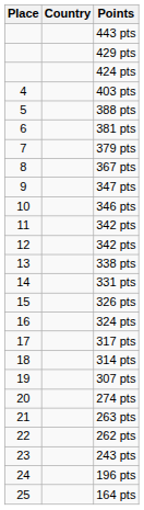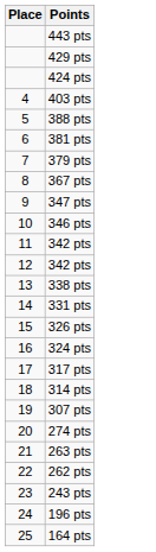- column: Country
